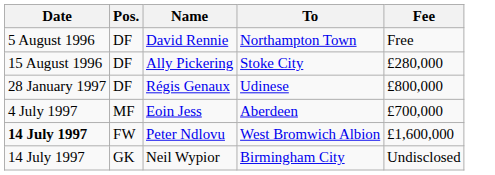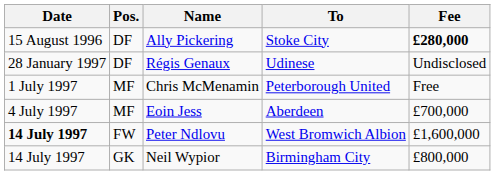- row: 5 August 1996 | DF | David Rennie | Northampton Town | Free
Ally Pickering | Fee: normal -> bold
Régis Genaux | Fee: £800,000 -> Undisclosed
+ row: 1 July 1997 | MF | Chris McMenamin | Peterborough United | Free
Neil Wypior | Fee: Undisclosed -> £800,000
